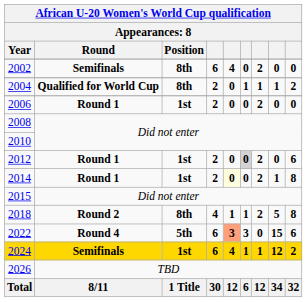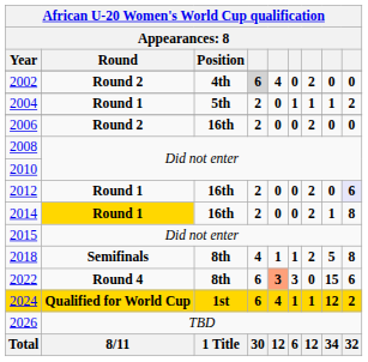2002 | Round: Semifinals -> Round 2
2002 | Position: 8th -> 4th
2002 | column 4: no background -> lightgrey background
2004 | Round: Qualified for World Cup -> Round 1
2004 | Position: 8th -> 5th
2006 | Round: Round 1 -> Round 2
2006 | Position: 1st -> 16th
2012 | Position: 1st -> 16th
2012 | column 6: lightgrey background -> no background
2012 | column 9: no background -> lavender background
2014 | Round: no background -> gold background
2014 | Position: 1st -> 16th
2014 | column 5: lightyellow background -> no background
2018 | Round: Round 2 -> Semifinals
2022 | Position: 5th -> 8th
2024 | Round: Semifinals -> Qualified for World Cup
